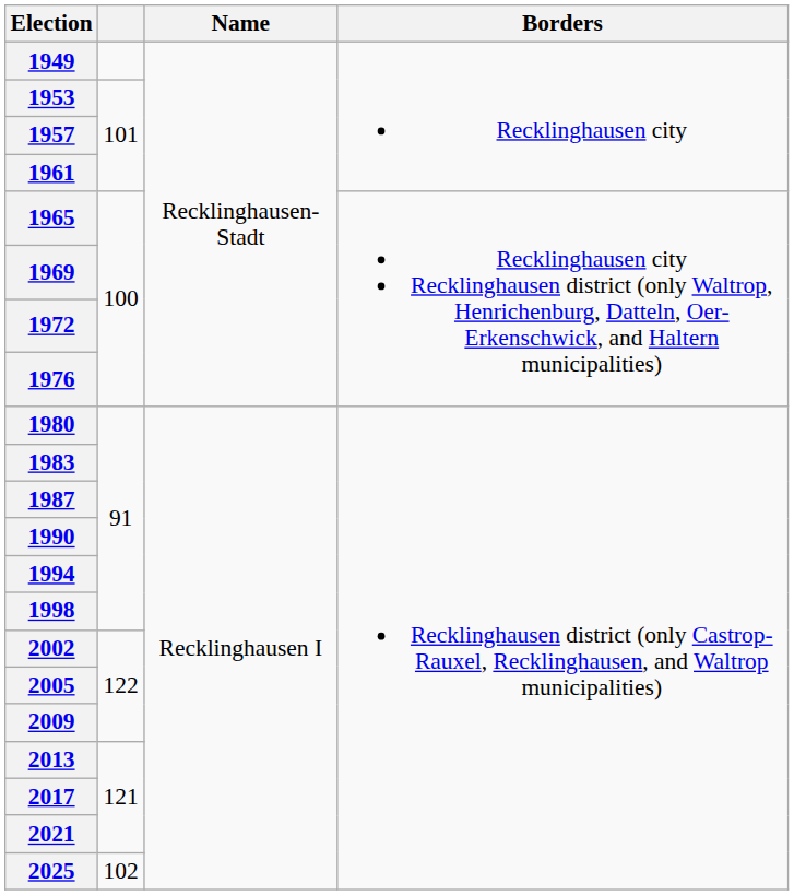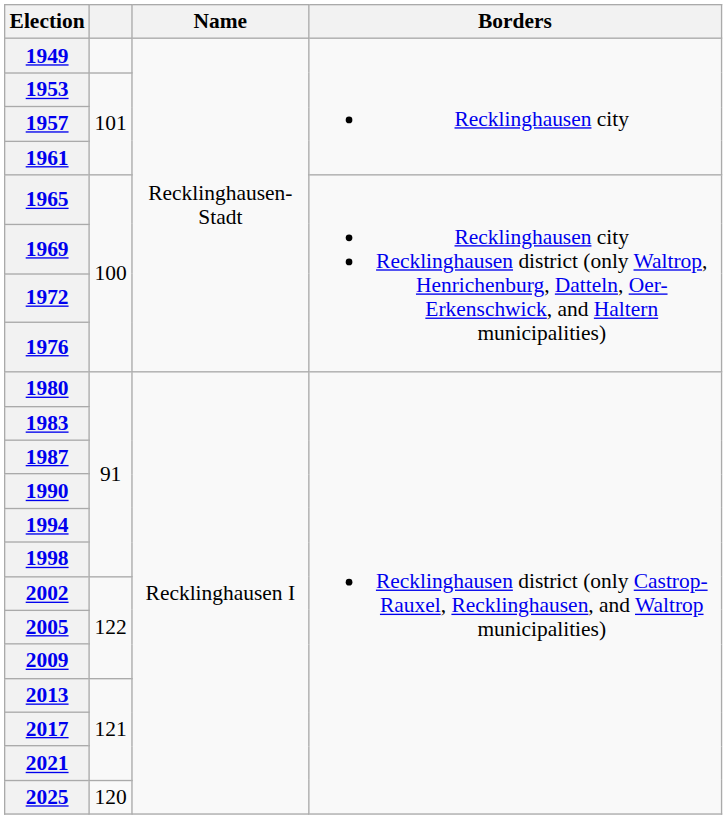2025 | column 2: 102 -> 120
